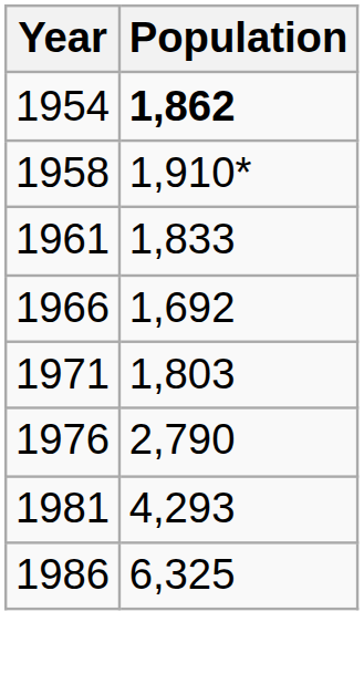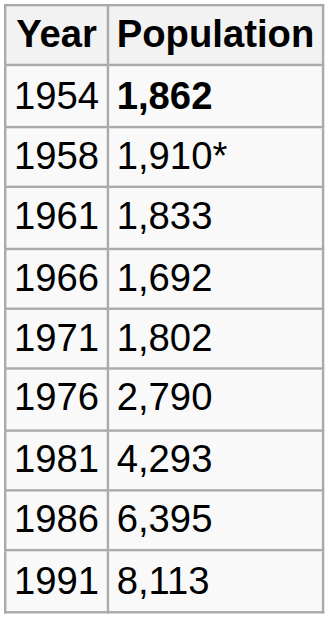1971 | Population: 1,803 -> 1,802
1986 | Population: 6,325 -> 6,395
+ row: 1991 | 8,113
